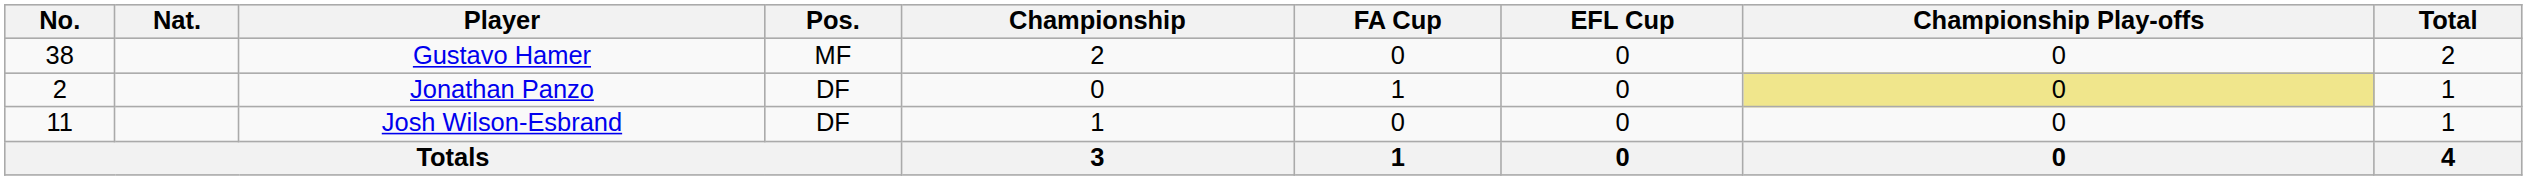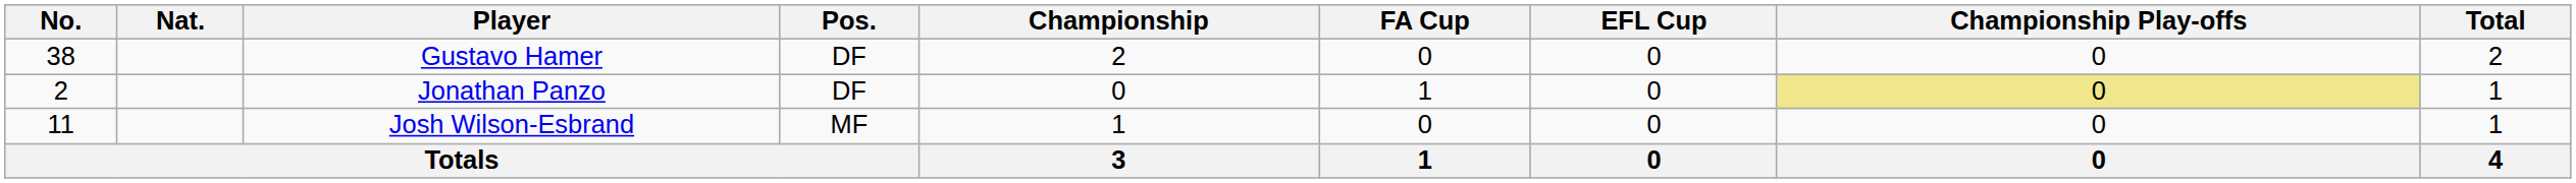Gustavo Hamer | Pos.: MF -> DF
Josh Wilson-Esbrand | Pos.: DF -> MF
